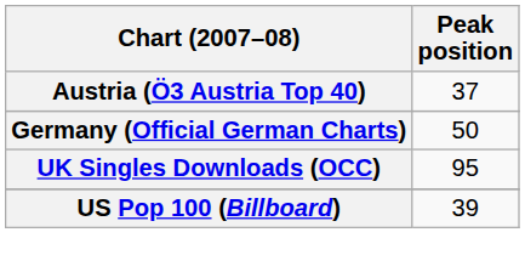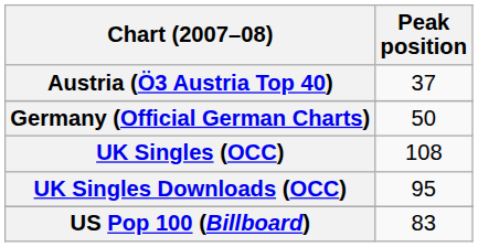+ row: UK Singles (OCC) | 108
US Pop 100 (Billboard) | Peak position: 39 -> 83
